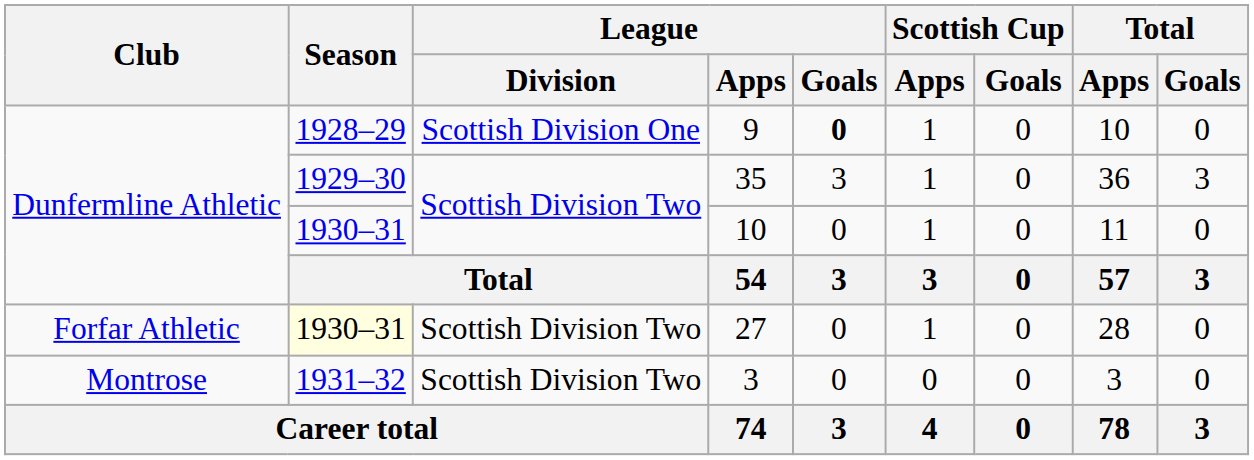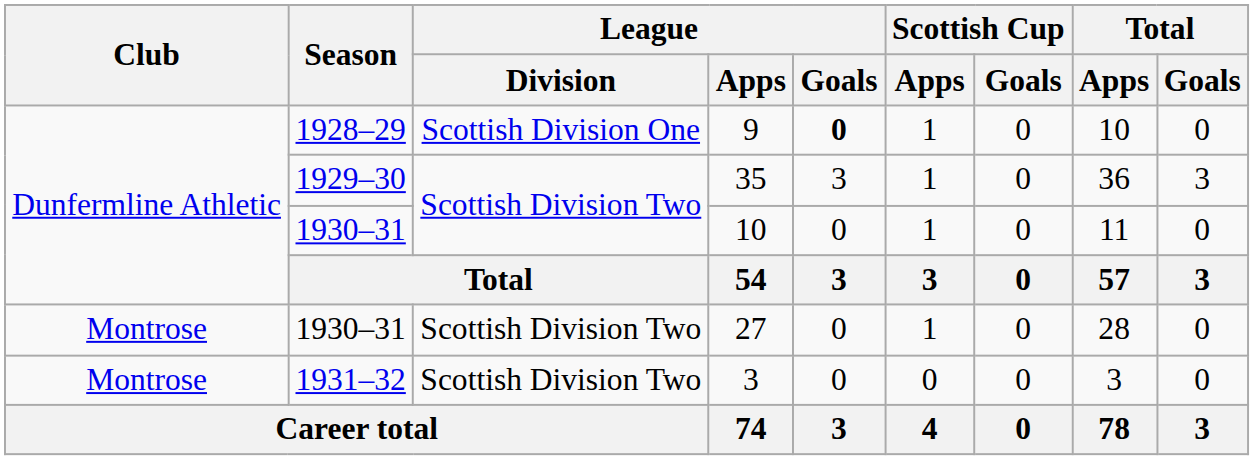27 | Club: Forfar Athletic -> Montrose
27 | Season: lightyellow background -> no background
